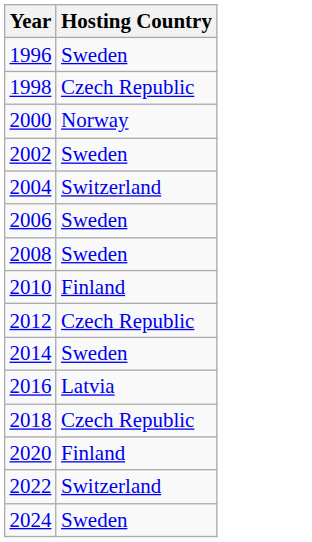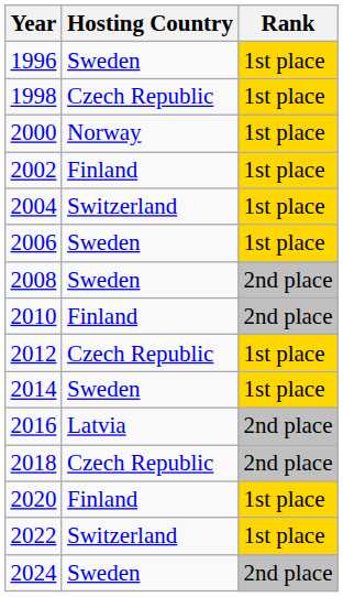+ column: Rank | 1st place | 1st place | 1st place | 1st place | 1st place | 1st place | 2nd place | 2nd place | 1st place | 1st place | 2nd place | 2nd place | 1st place | 1st place | 2nd place
2002 | Hosting Country: Sweden -> Finland
